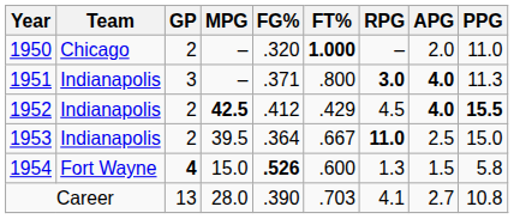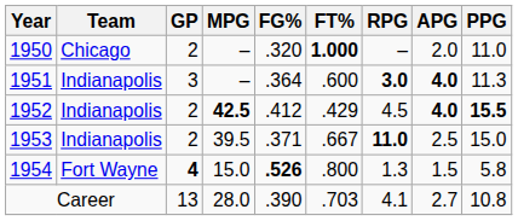1951 | FG%: .371 -> .364
1951 | FT%: .800 -> .600
1953 | FG%: .364 -> .371
1954 | FT%: .600 -> .800
